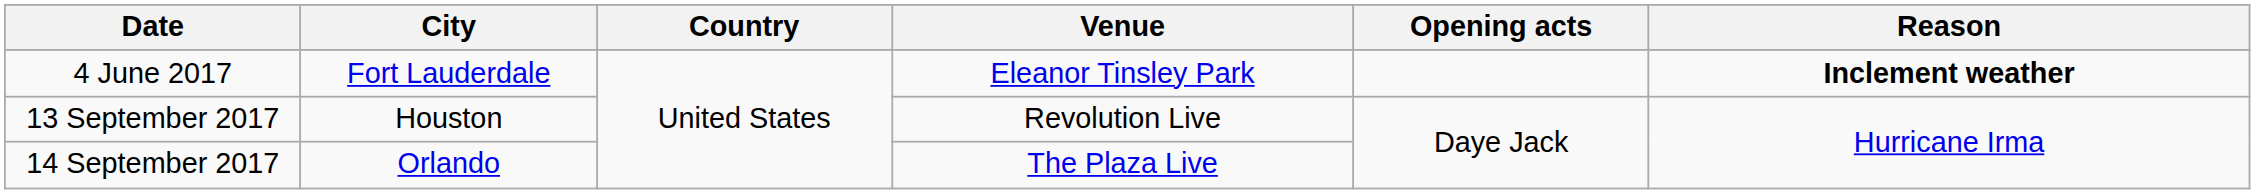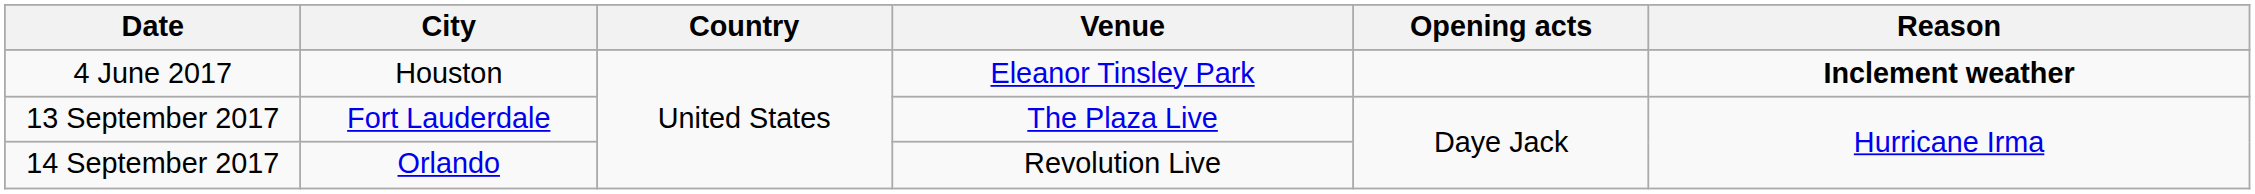4 June 2017 | City: Fort Lauderdale -> Houston
13 September 2017 | City: Houston -> Fort Lauderdale
13 September 2017 | Venue: Revolution Live -> The Plaza Live
14 September 2017 | Venue: The Plaza Live -> Revolution Live
